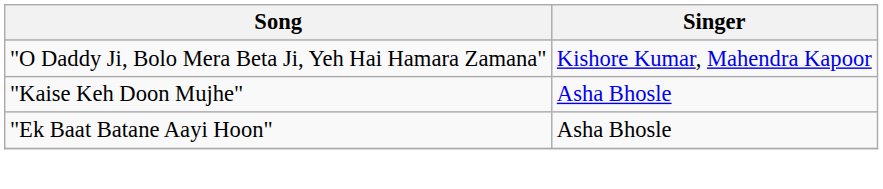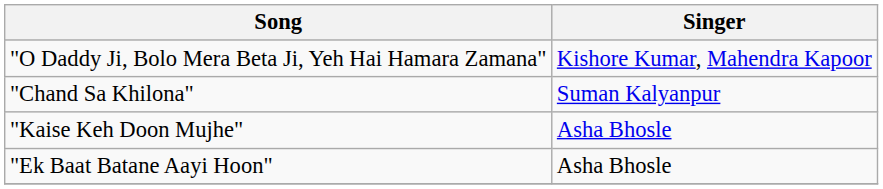+ row: "Chand Sa Khilona" | Suman Kalyanpur
